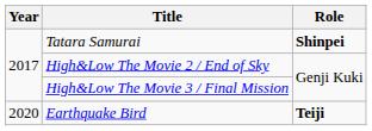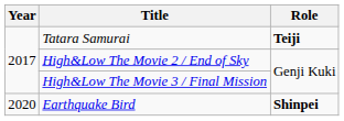Tatara Samurai | Role: Shinpei -> Teiji
Earthquake Bird | Role: Teiji -> Shinpei
